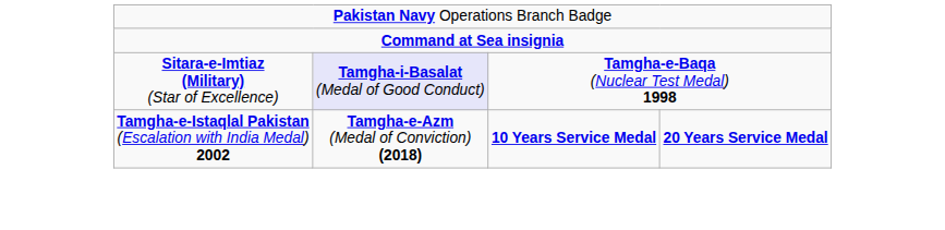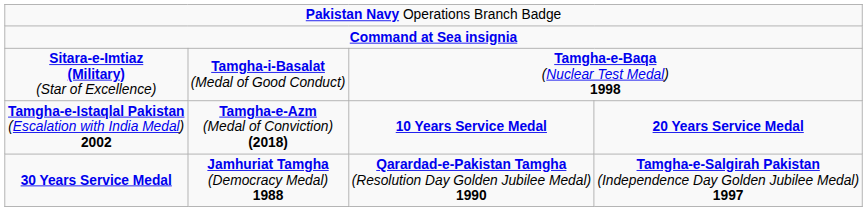Sitara-e-Imtiaz (Military) (Star of Excellence) | column 2: lavender background -> no background
+ row: 30 Years Service Medal | Jamhuriat Tamgha (Democracy Medal) 1988 | Qarardad-e-Pakistan Tamgha (Resolution Day Golden Jubilee Medal) 1990 | Tamgha-e-Salgirah Pakistan (Independence Day Golden Jubilee Medal) 1997
